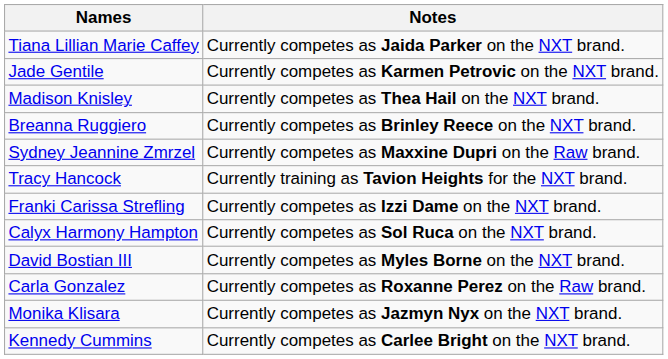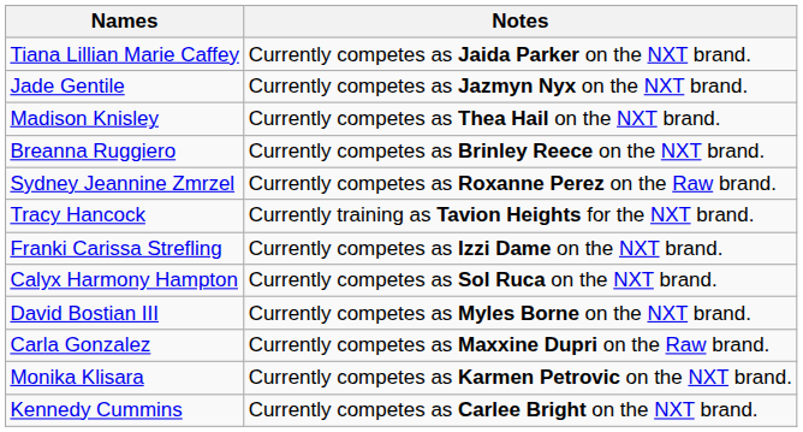Jade Gentile | Notes: Currently competes as Karmen Petrovic on the NXT brand. -> Currently competes as Jazmyn Nyx on the NXT brand.
Sydney Jeannine Zmrzel | Notes: Currently competes as Maxxine Dupri on the Raw brand. -> Currently competes as Roxanne Perez on the Raw brand.
Carla Gonzalez | Notes: Currently competes as Roxanne Perez on the Raw brand. -> Currently competes as Maxxine Dupri on the Raw brand.
Monika Klisara | Notes: Currently competes as Jazmyn Nyx on the NXT brand. -> Currently competes as Karmen Petrovic on the NXT brand.
